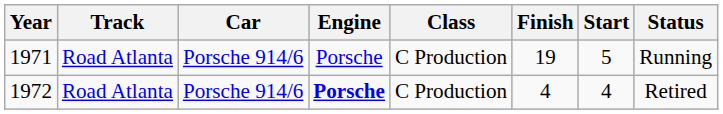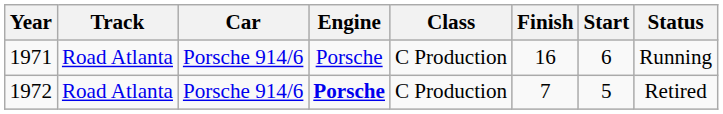1971 | Finish: 19 -> 16
1971 | Start: 5 -> 6
1972 | Finish: 4 -> 7
1972 | Start: 4 -> 5
